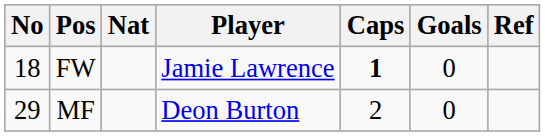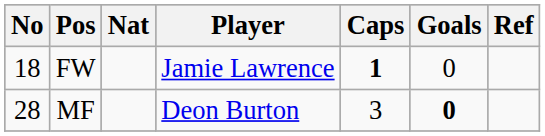MF | No: 29 -> 28
MF | Caps: 2 -> 3
MF | Goals: normal -> bold
